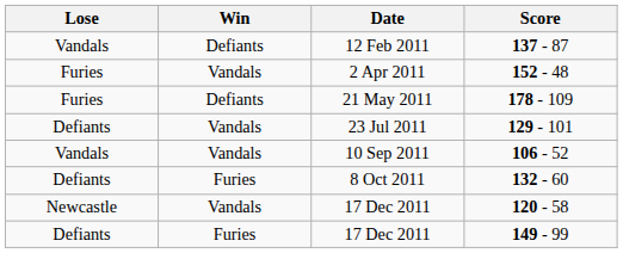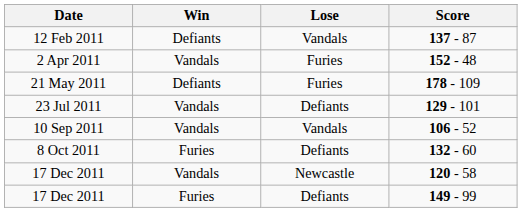columns swapped: Date <-> Lose
